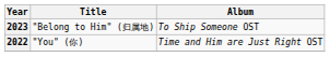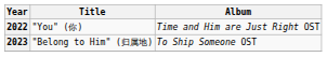rows swapped: 2022 <-> 2023
